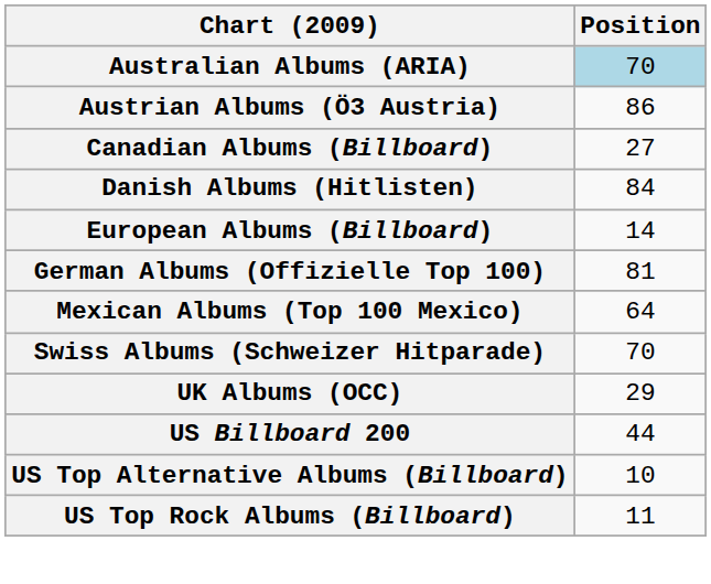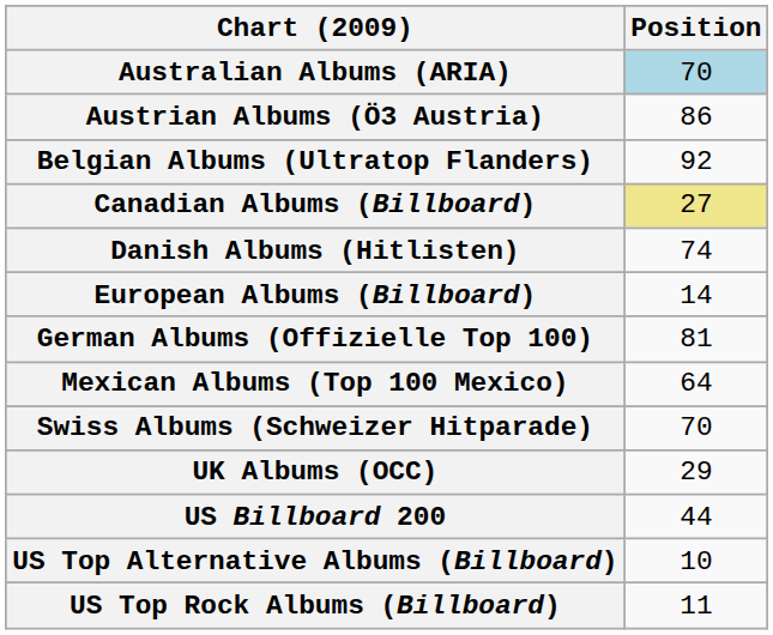+ row: Belgian Albums (Ultratop Flanders) | 92
Canadian Albums (Billboard) | Position: no background -> khaki background
Danish Albums (Hitlisten) | Position: 84 -> 74
